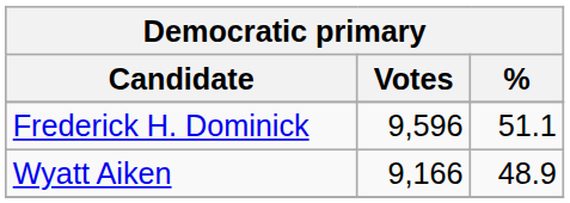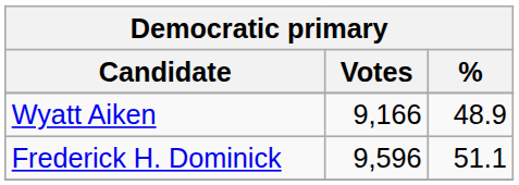rows swapped: Frederick H. Dominick <-> Wyatt Aiken
